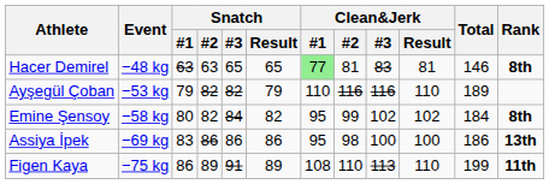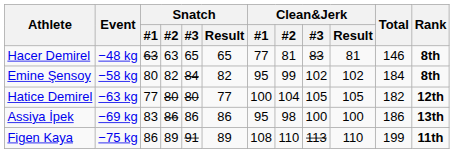Hacer Demirel | Clean&Jerk / #1: lightgreen background -> no background
- row: Ayşegül Çoban | −53 kg | 79 | 82 | 82 | 79 | 110 | 116 | 116 | 110 | 189
+ row: Hatice Demirel | −63 kg | 77 | 80 | 80 | 77 | 100 | 104 | 105 | 105 | 182 | 12th
